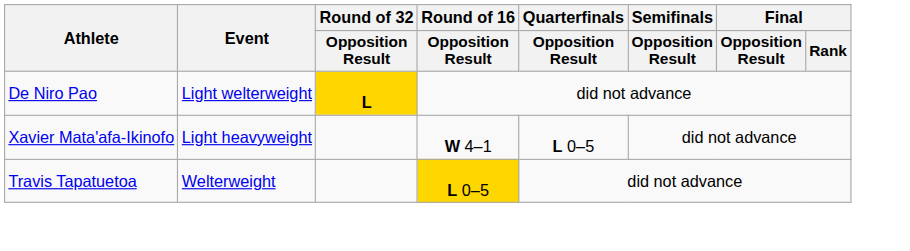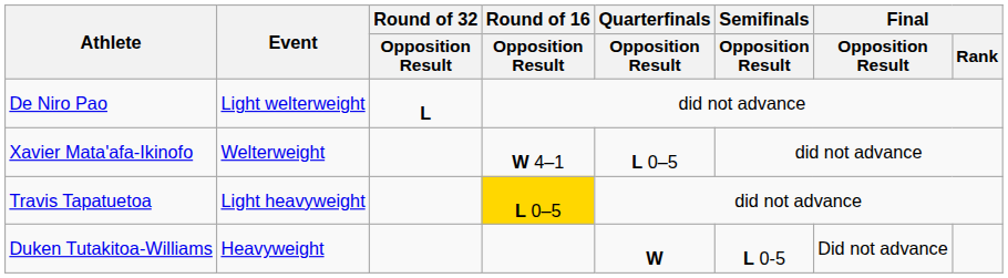De Niro Pao | Round of 32 / Opposition Result: gold background -> no background
Xavier Mata'afa-Ikinofo | Event: Light heavyweight -> Welterweight
Travis Tapatuetoa | Event: Welterweight -> Light heavyweight
+ row: Duken Tutakitoa-Williams | Heavyweight | W | L 0-5 | Did not advance
